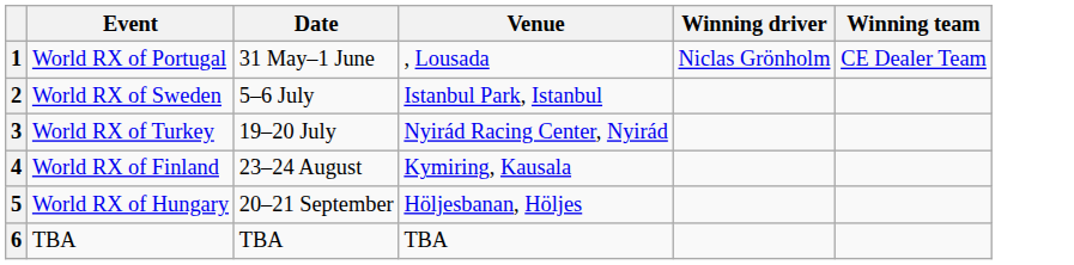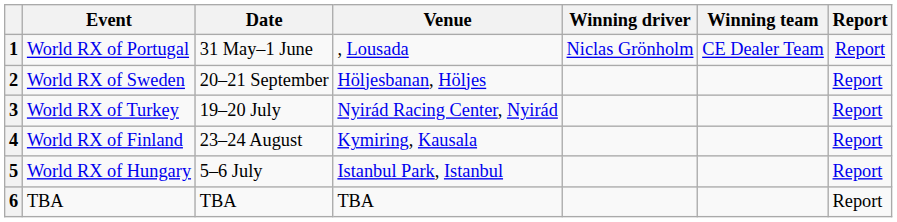+ column: Report | Report | Report | Report | Report | Report | Report
2 | Date: 5–6 July -> 20–21 September
2 | Venue: Istanbul Park, Istanbul -> Höljesbanan, Höljes
5 | Date: 20–21 September -> 5–6 July
5 | Venue: Höljesbanan, Höljes -> Istanbul Park, Istanbul
